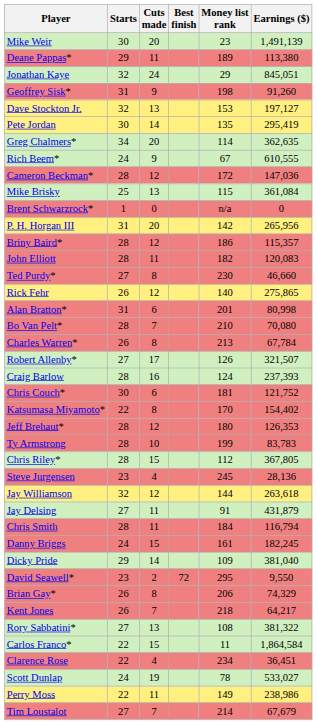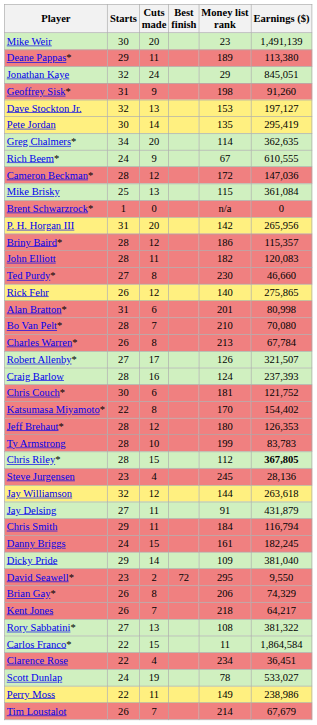Chris Riley* | Earnings ($): normal -> bold
Chris Smith | Starts: 28 -> 29
Tim Loustalot | Starts: 27 -> 26
